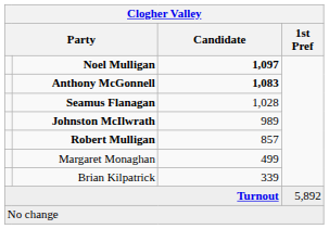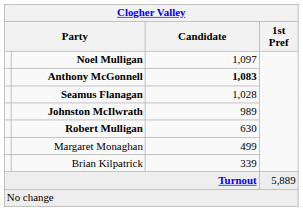Noel Mulligan | Candidate: bold -> normal
Robert Mulligan | Candidate: 857 -> 630
Turnout | 1st Pref: 5,892 -> 5,889
